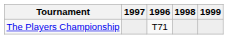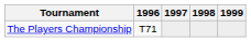columns swapped: 1996 <-> 1997
